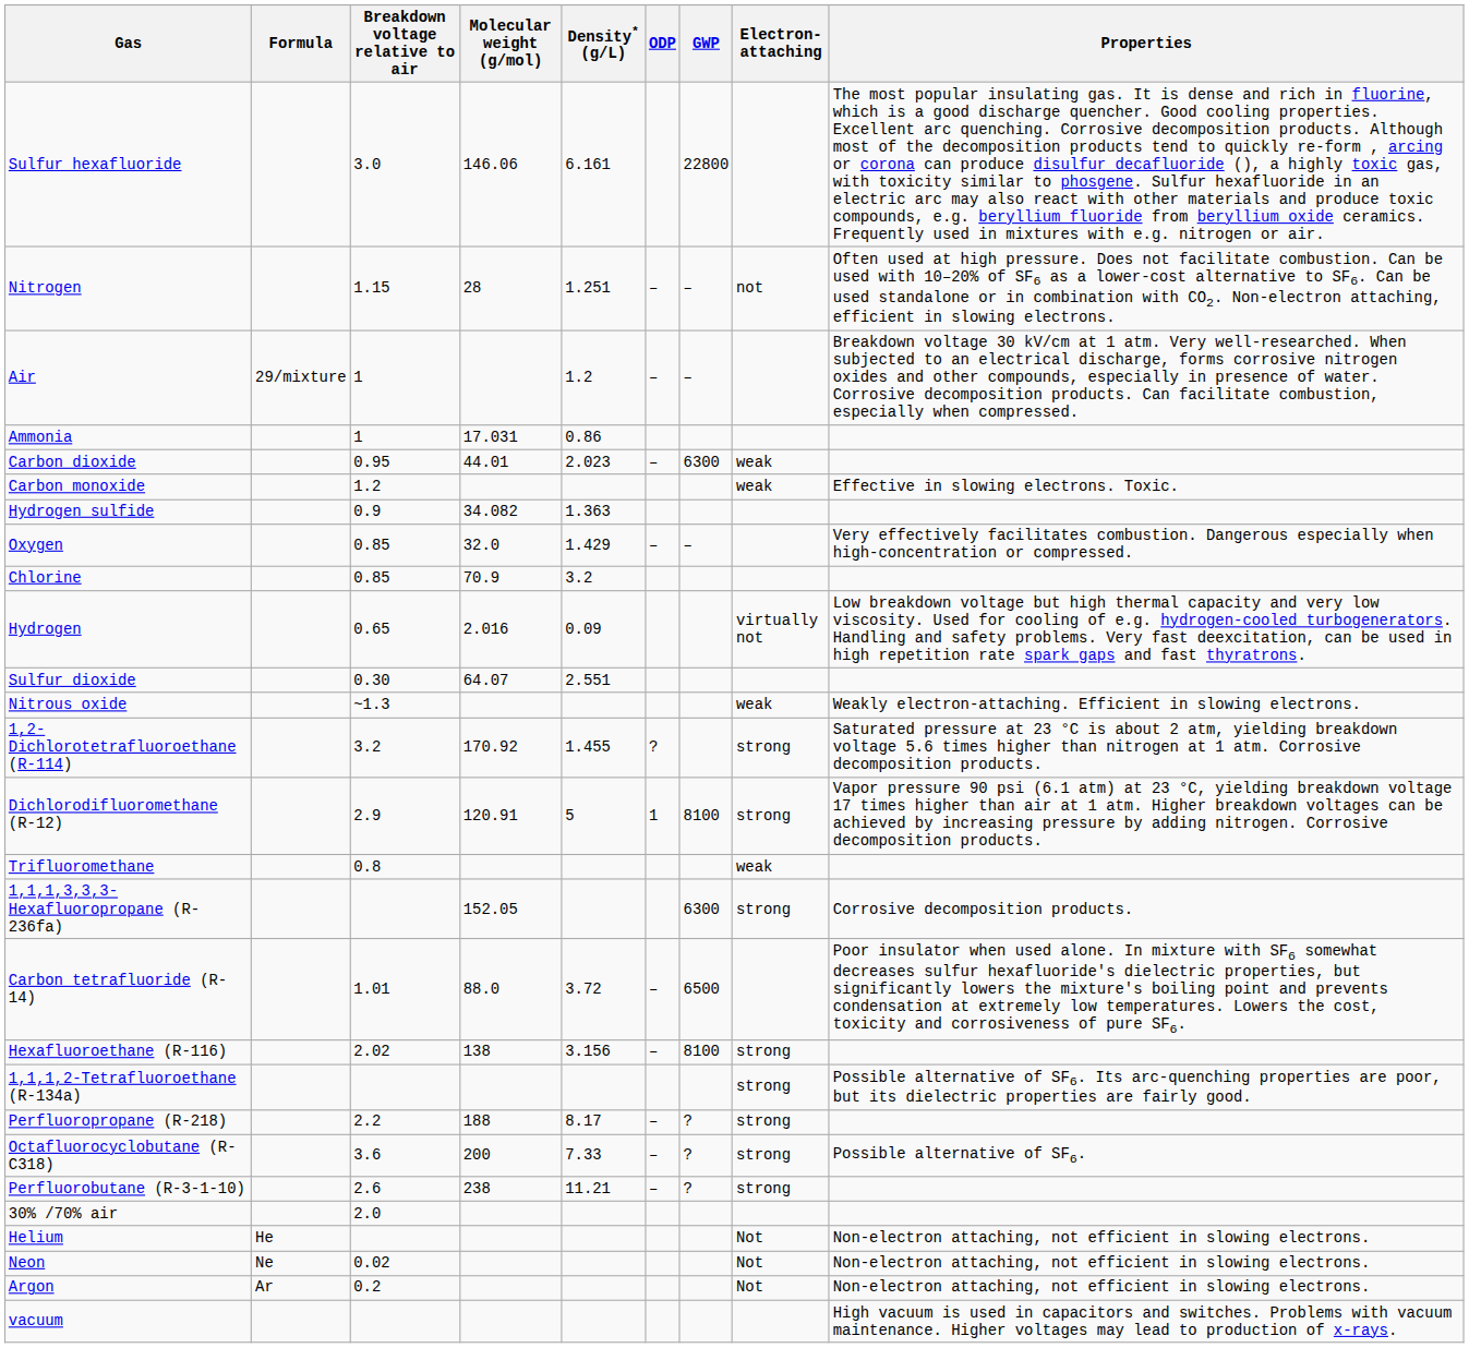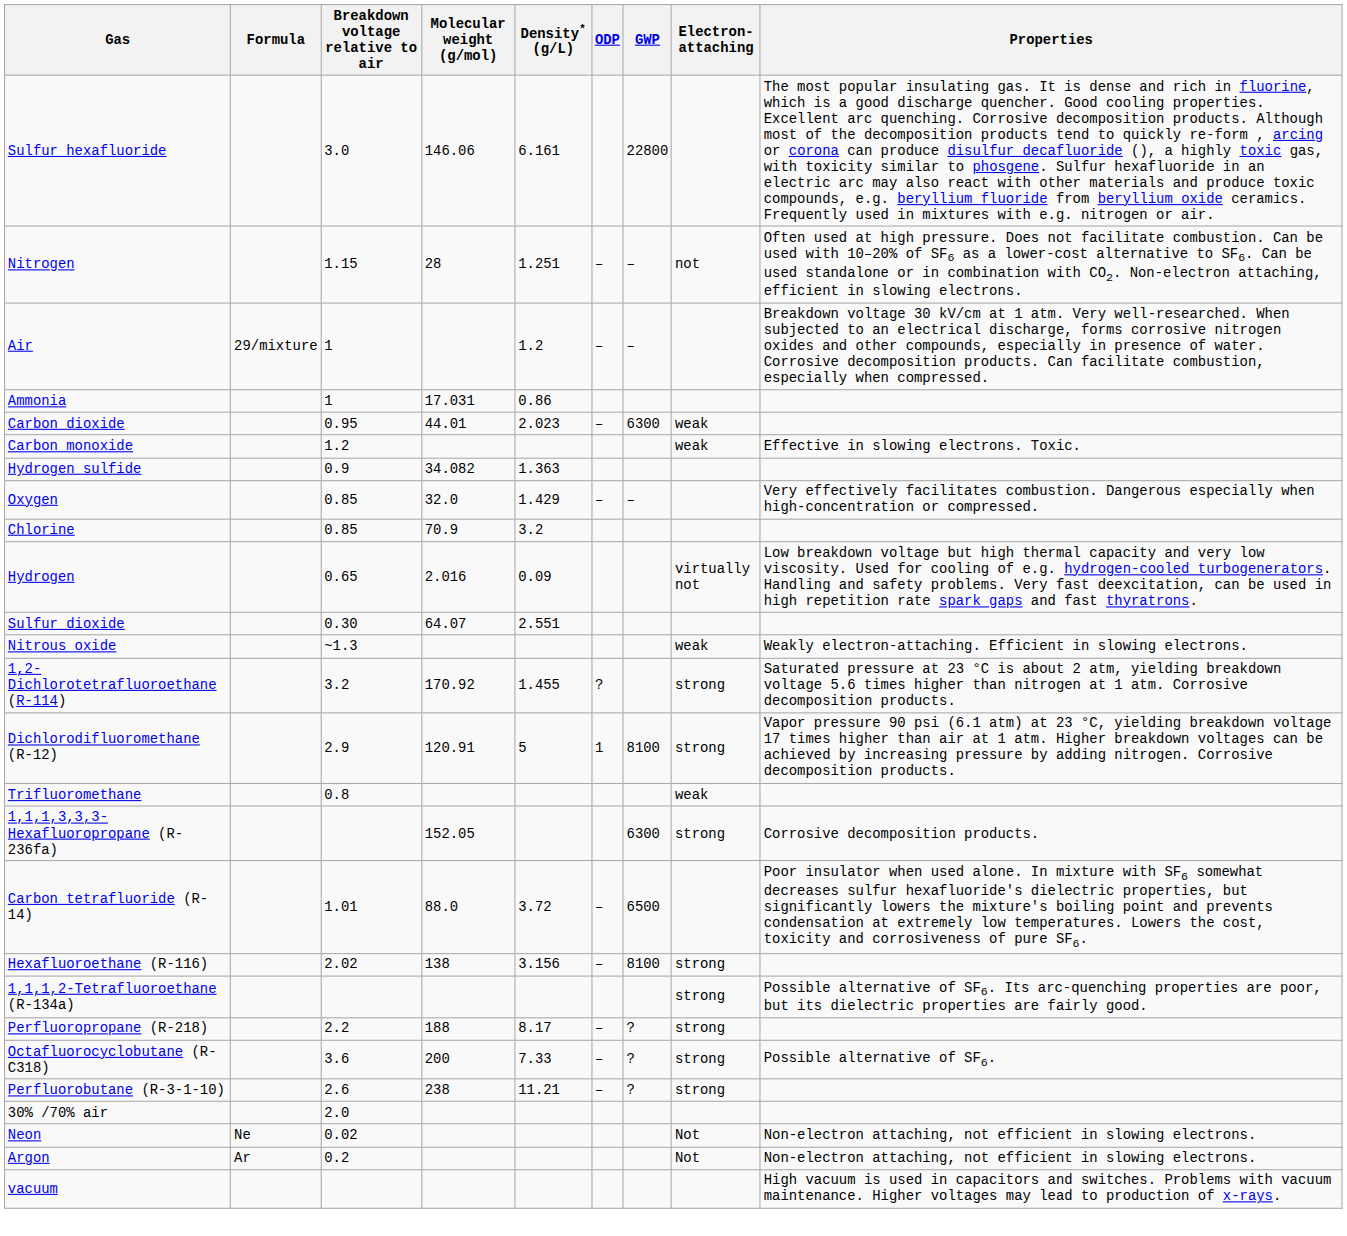- row: Helium | He | Not | Non-electron attaching, not efficient in slowing electrons.
